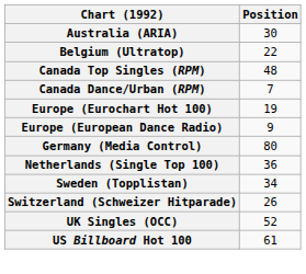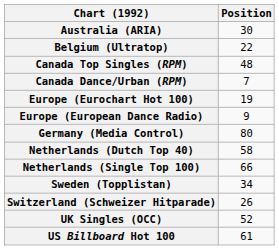+ row: Netherlands (Dutch Top 40) | 58
Netherlands (Single Top 100) | Position: 36 -> 66
